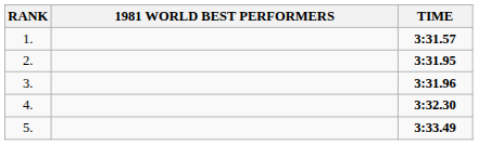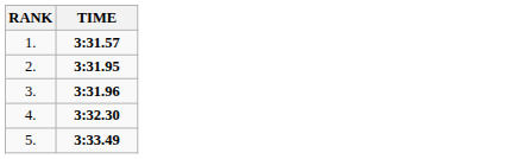- column: 1981 WORLD BEST PERFORMERS
